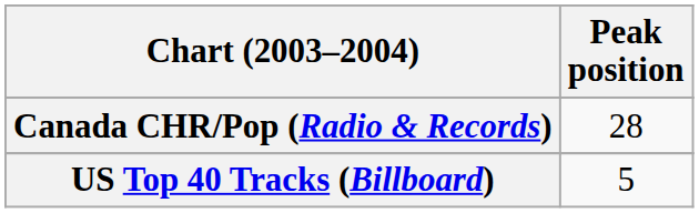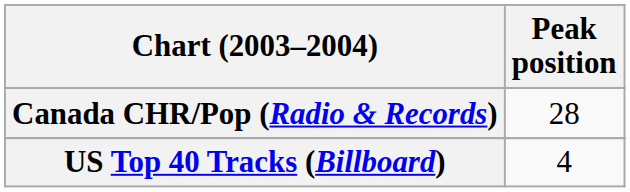US Top 40 Tracks (Billboard) | Peak position: 5 -> 4
